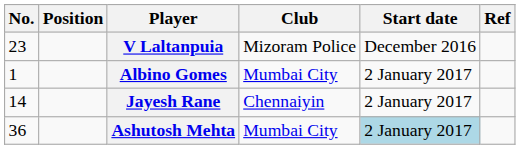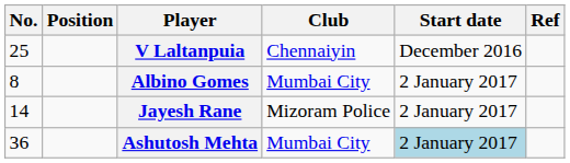V Laltanpuia | No.: 23 -> 25
V Laltanpuia | Club: Mizoram Police -> Chennaiyin
Albino Gomes | No.: 1 -> 8
Jayesh Rane | Club: Chennaiyin -> Mizoram Police
